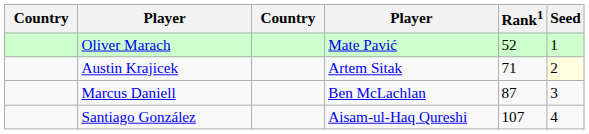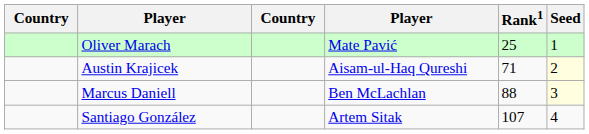Oliver Marach | Rank1: 52 -> 25
Austin Krajicek | column 4: Artem Sitak -> Aisam-ul-Haq Qureshi
Marcus Daniell | Rank1: 87 -> 88
Marcus Daniell | Seed: no background -> lightyellow background
Santiago González | column 4: Aisam-ul-Haq Qureshi -> Artem Sitak
